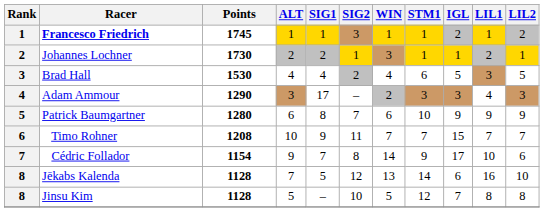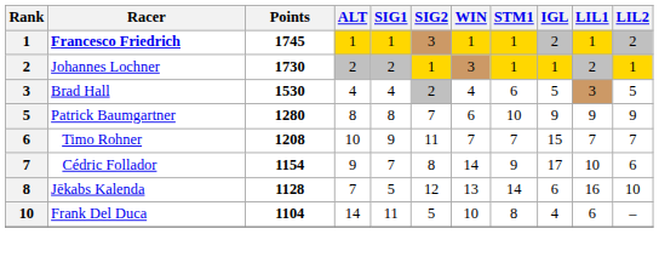- row: 4 | Adam Ammour | 1290 | 3 | 17 | – | 2 | 3 | 3 | 4 | 3
Patrick Baumgartner | ALT: 6 -> 8
- row: 8 | Jinsu Kim | 1128 | 5 | – | 10 | 5 | 12 | 7 | 8 | 8
+ row: 10 | Frank Del Duca | 1104 | 14 | 11 | 5 | 10 | 8 | 4 | 6 | –
